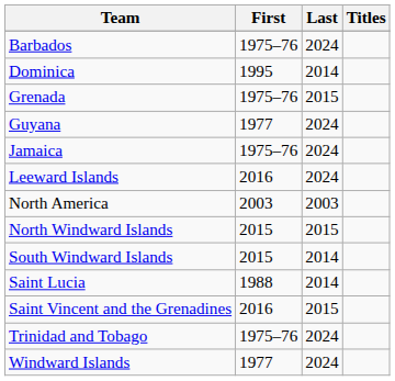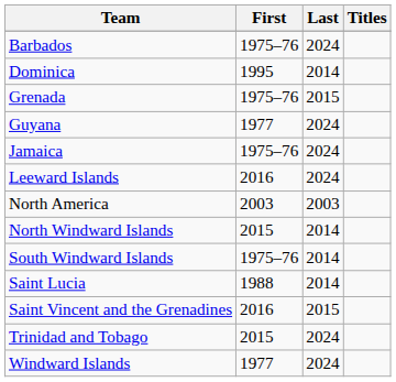North Windward Islands | Last: 2015 -> 2014
South Windward Islands | First: 2015 -> 1975–76
Trinidad and Tobago | First: 1975–76 -> 2015
